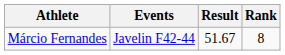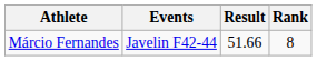Márcio Fernandes | Result: 51.67 -> 51.66
